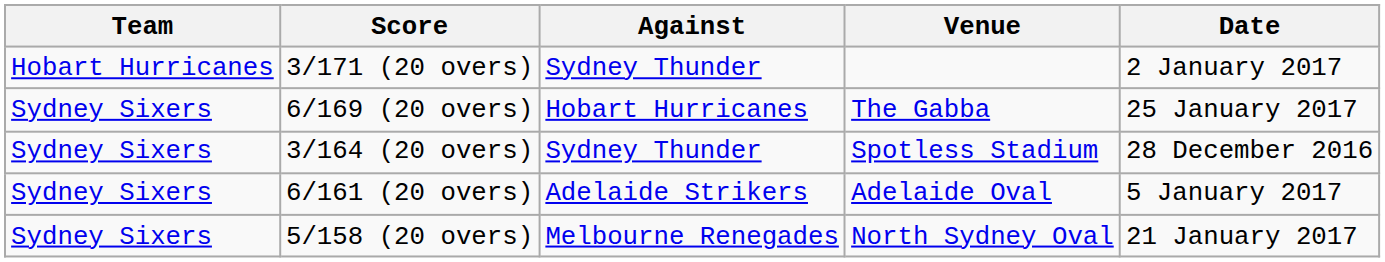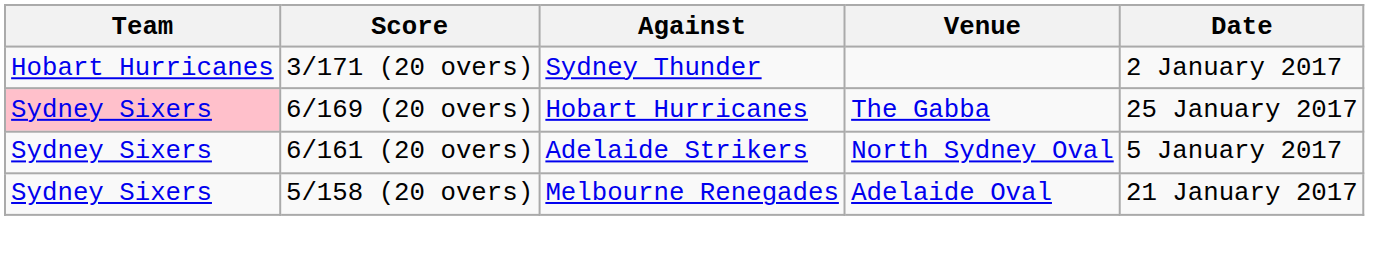6/169 (20 overs) | Team: no background -> pink background
- row: Sydney Sixers | 3/164 (20 overs) | Sydney Thunder | Spotless Stadium | 28 December 2016
6/161 (20 overs) | Venue: Adelaide Oval -> North Sydney Oval
5/158 (20 overs) | Venue: North Sydney Oval -> Adelaide Oval
